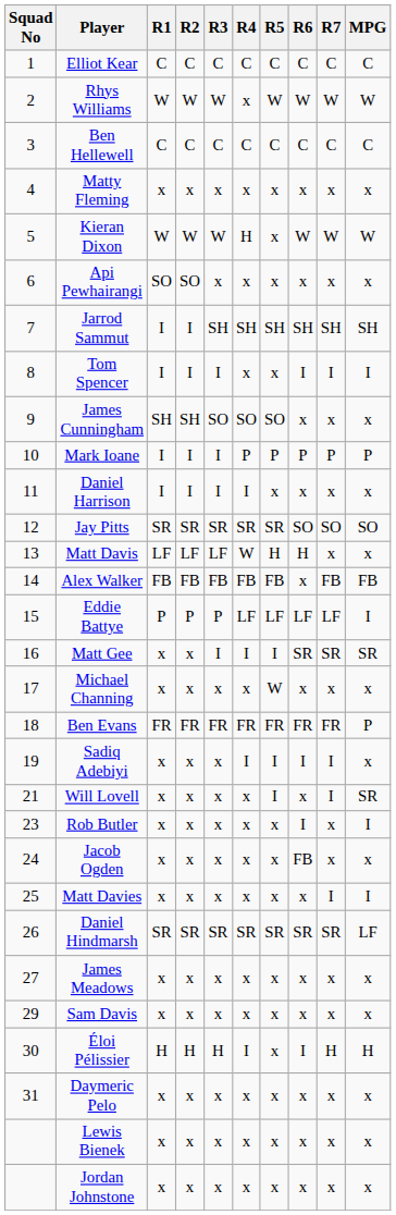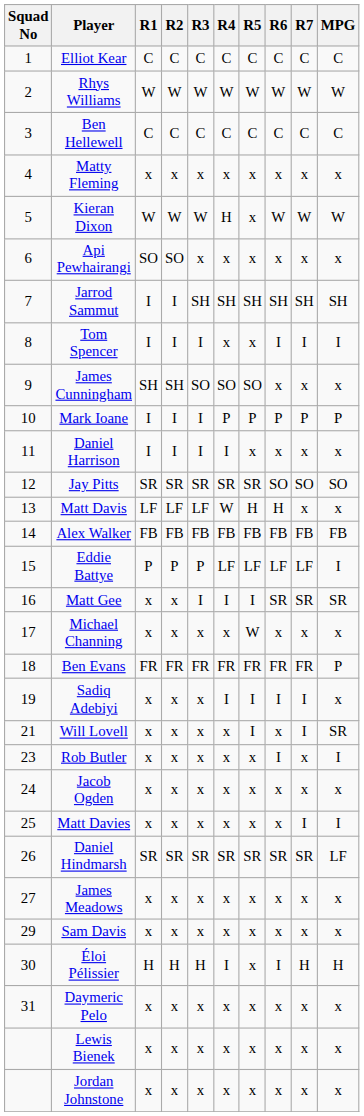Rhys Williams | R4: x -> W
Alex Walker | R6: x -> FB
Jacob Ogden | R6: FB -> x
